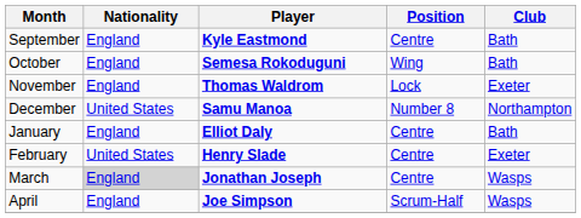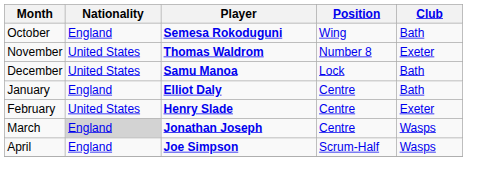- row: September | England | Kyle Eastmond | Centre | Bath
November | Nationality: England -> United States
November | Position: Lock -> Number 8
December | Position: Number 8 -> Lock
December | Club: Northampton -> Bath
